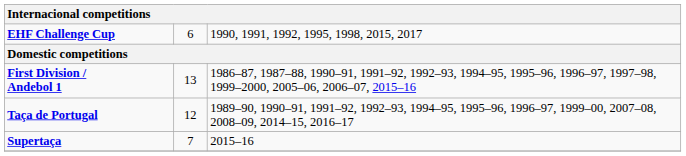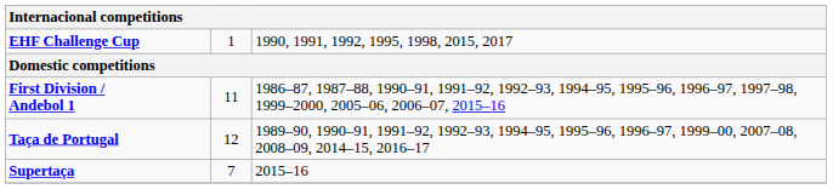EHF Challenge Cup | column 2: 6 -> 1
First Division / Andebol 1 | column 2: 13 -> 11
